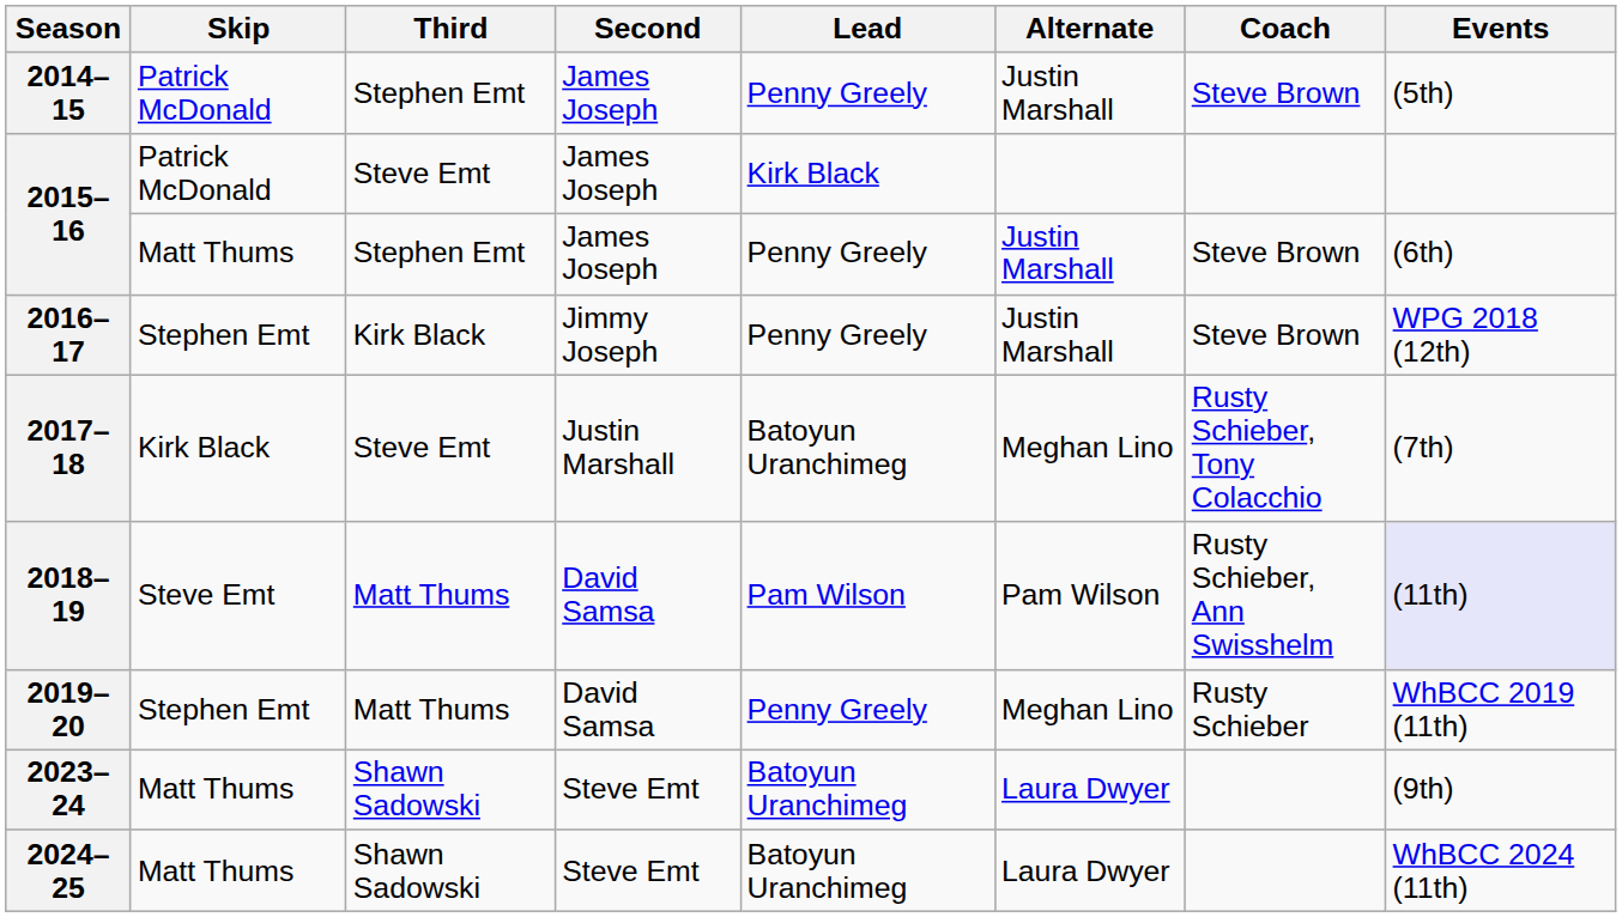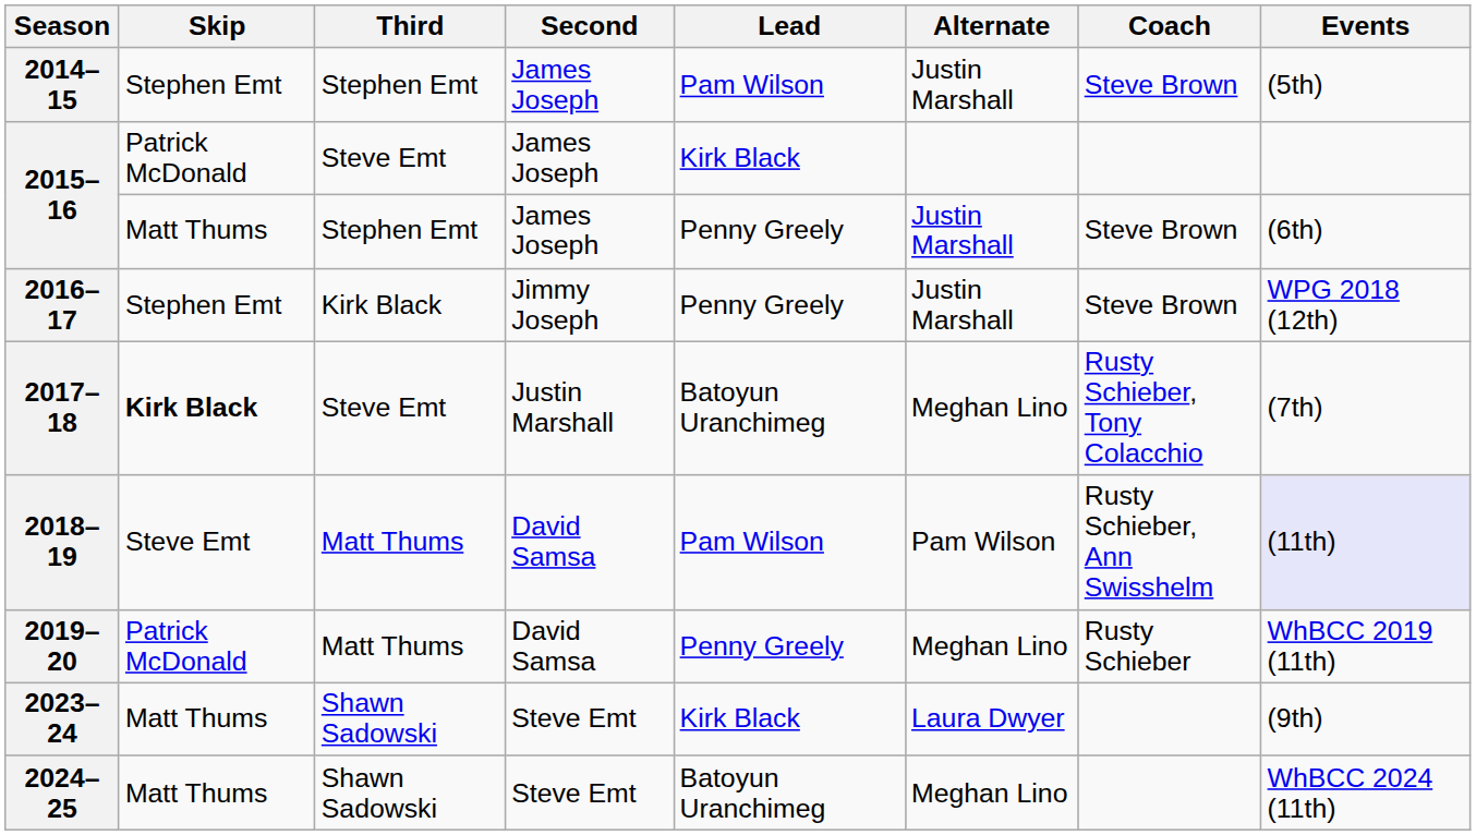2014–15 | Skip: Patrick McDonald -> Stephen Emt
2014–15 | Lead: Penny Greely -> Pam Wilson
2017–18 | Skip: normal -> bold
2019–20 | Skip: Stephen Emt -> Patrick McDonald
2023–24 | Lead: Batoyun Uranchimeg -> Kirk Black
2024–25 | Alternate: Laura Dwyer -> Meghan Lino
